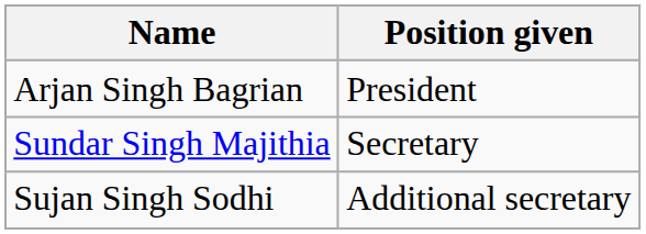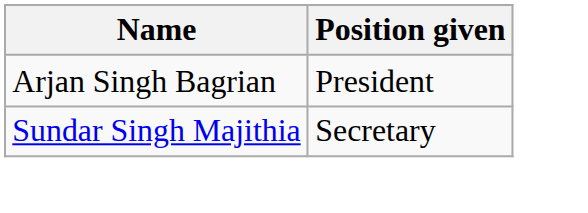- row: Sujan Singh Sodhi | Additional secretary
